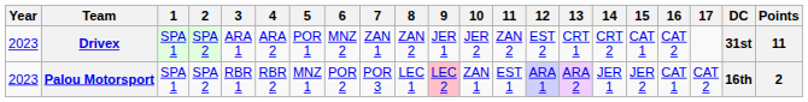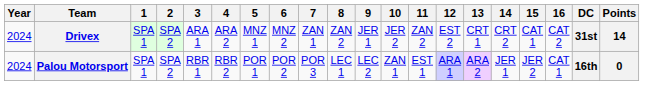- column: 17 | CAT 2
Drivex | Year: 2023 -> 2024
Drivex | 5: POR 1 -> MNZ 1
Drivex | Points: 11 -> 14
Palou Motorsport | Year: 2023 -> 2024
Palou Motorsport | 5: MNZ 1 -> POR 1
Palou Motorsport | 9: pink background -> no background
Palou Motorsport | Points: 2 -> 0
